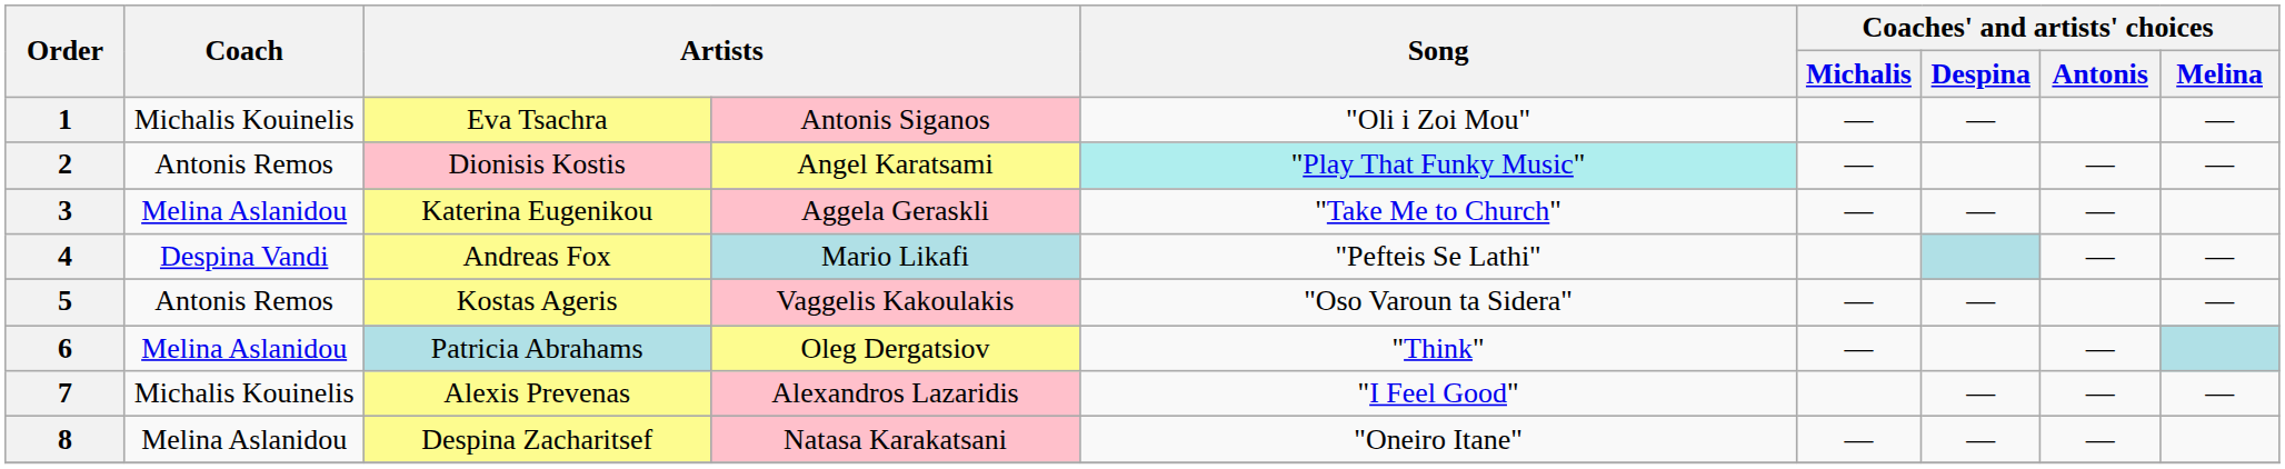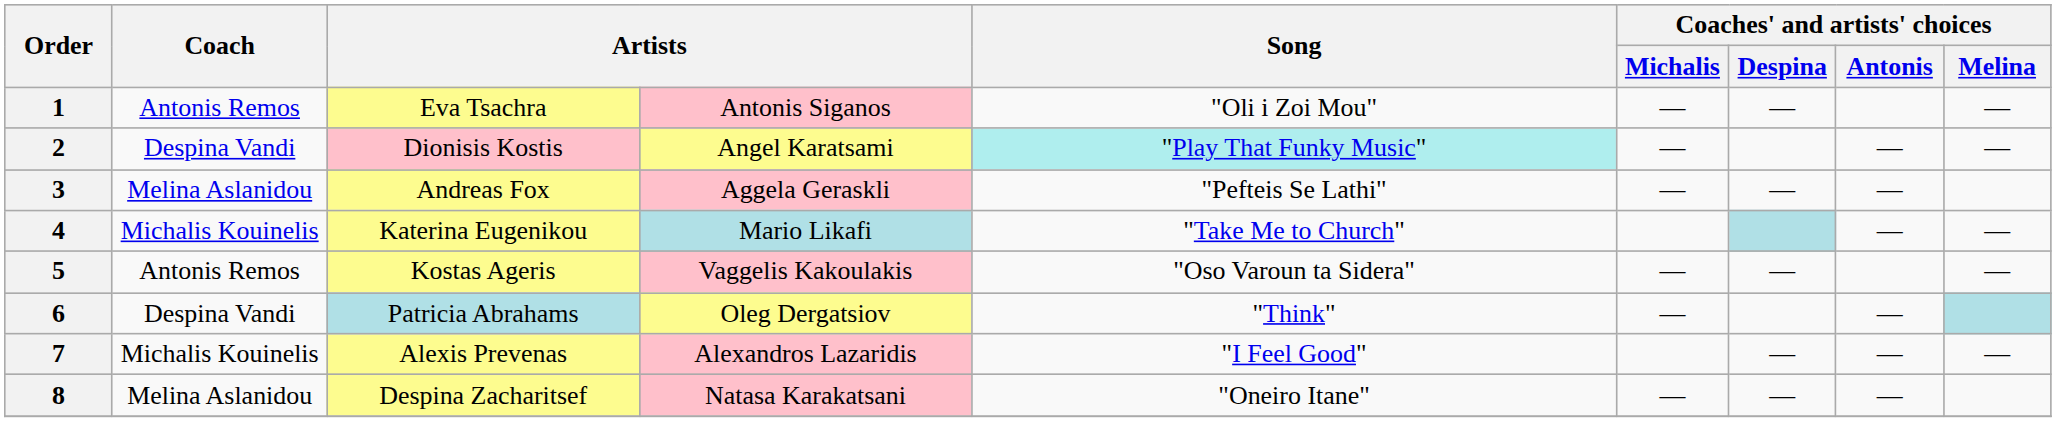1 | Coach: Michalis Kouinelis -> Antonis Remos
2 | Coach: Antonis Remos -> Despina Vandi
3 | column 3: Katerina Eugenikou -> Andreas Fox
3 | Song: "Take Me to Church" -> "Pefteis Se Lathi"
4 | Coach: Despina Vandi -> Michalis Kouinelis
4 | column 3: Andreas Fox -> Katerina Eugenikou
4 | Song: "Pefteis Se Lathi" -> "Take Me to Church"
6 | Coach: Melina Aslanidou -> Despina Vandi
